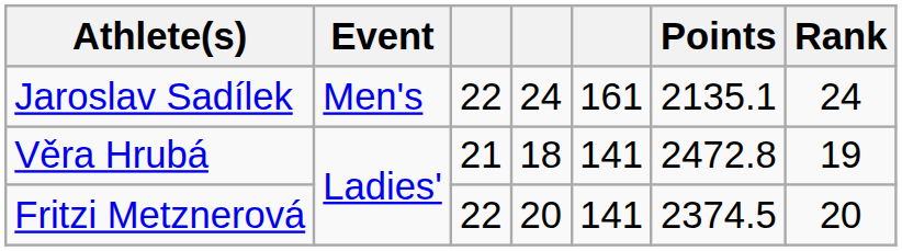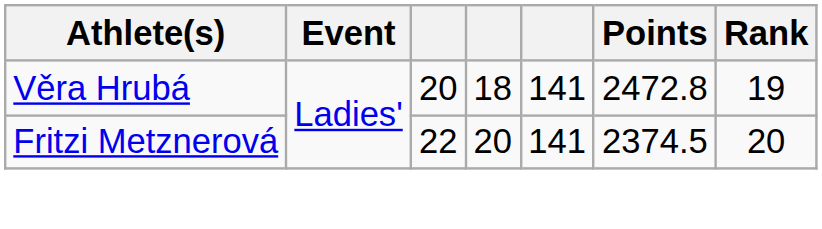- row: Jaroslav Sadílek | Men's | 22 | 24 | 161 | 2135.1 | 24
Věra Hrubá | column 3: 21 -> 20
